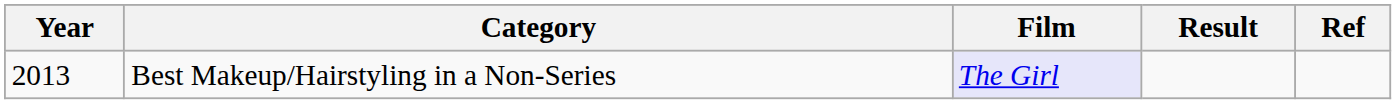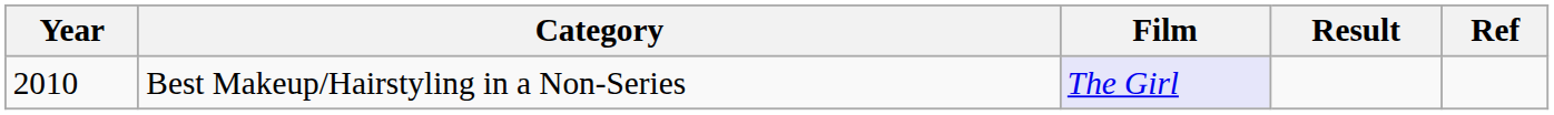Best Makeup/Hairstyling in a Non-Series | Year: 2013 -> 2010
